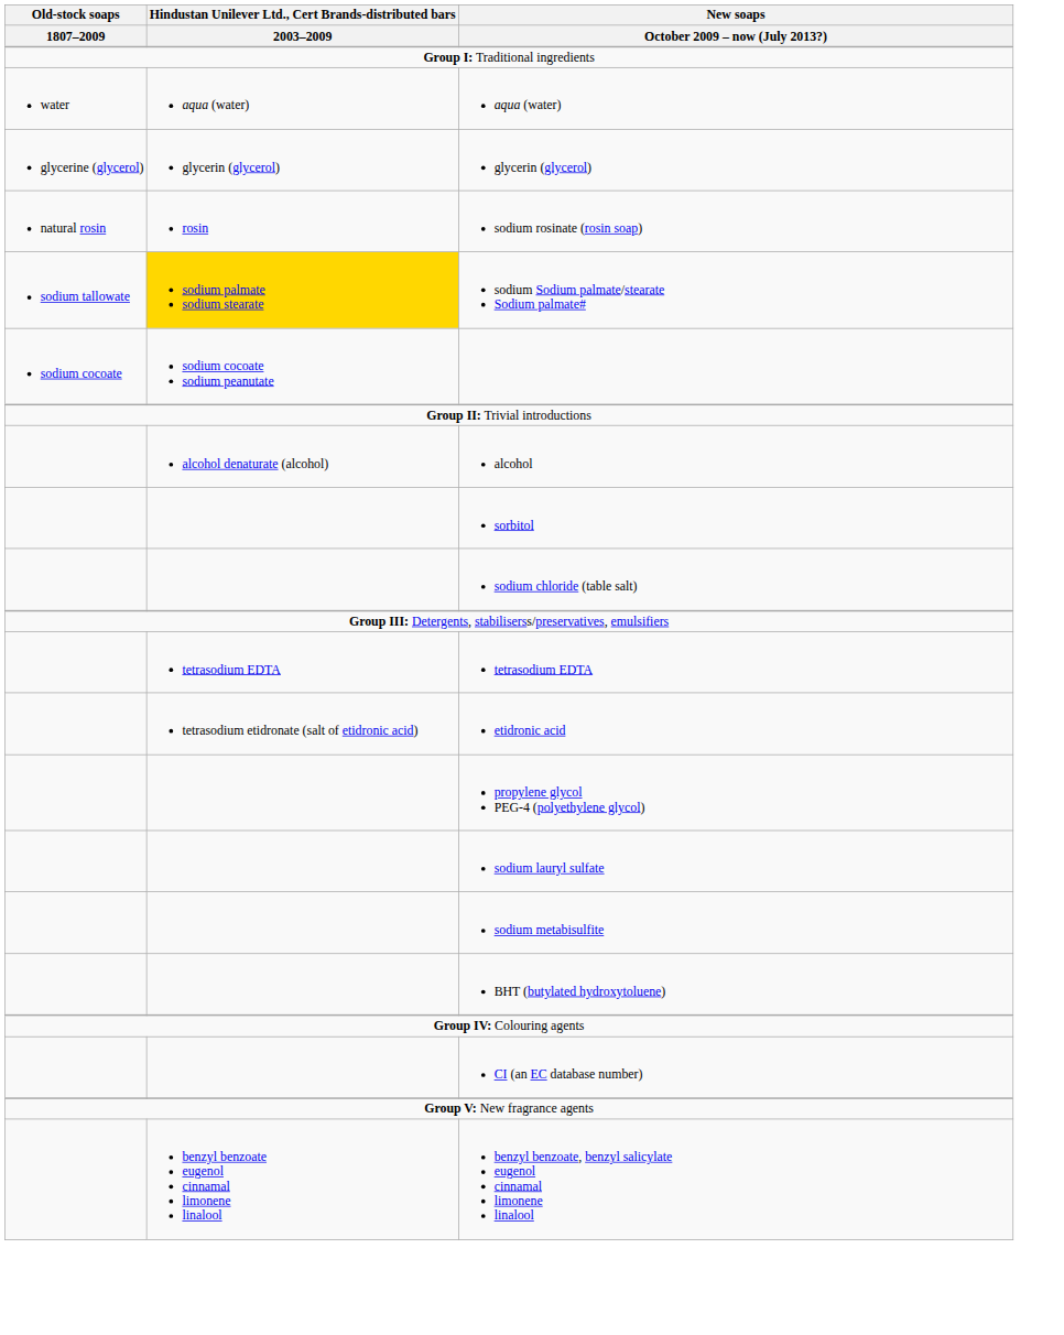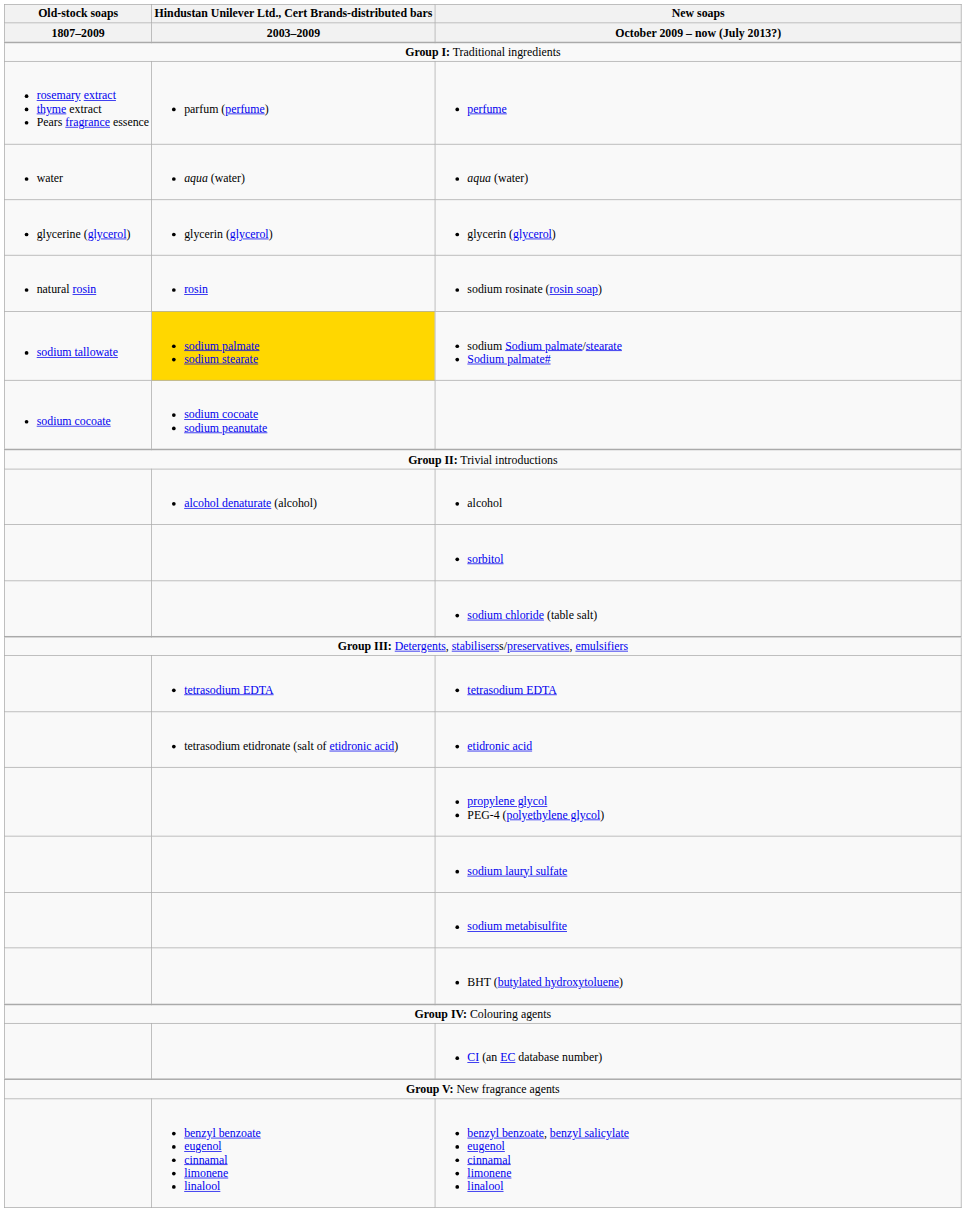+ row: rosemary extract thyme extract Pears fragrance essence | parfum (perfume) | perfume
